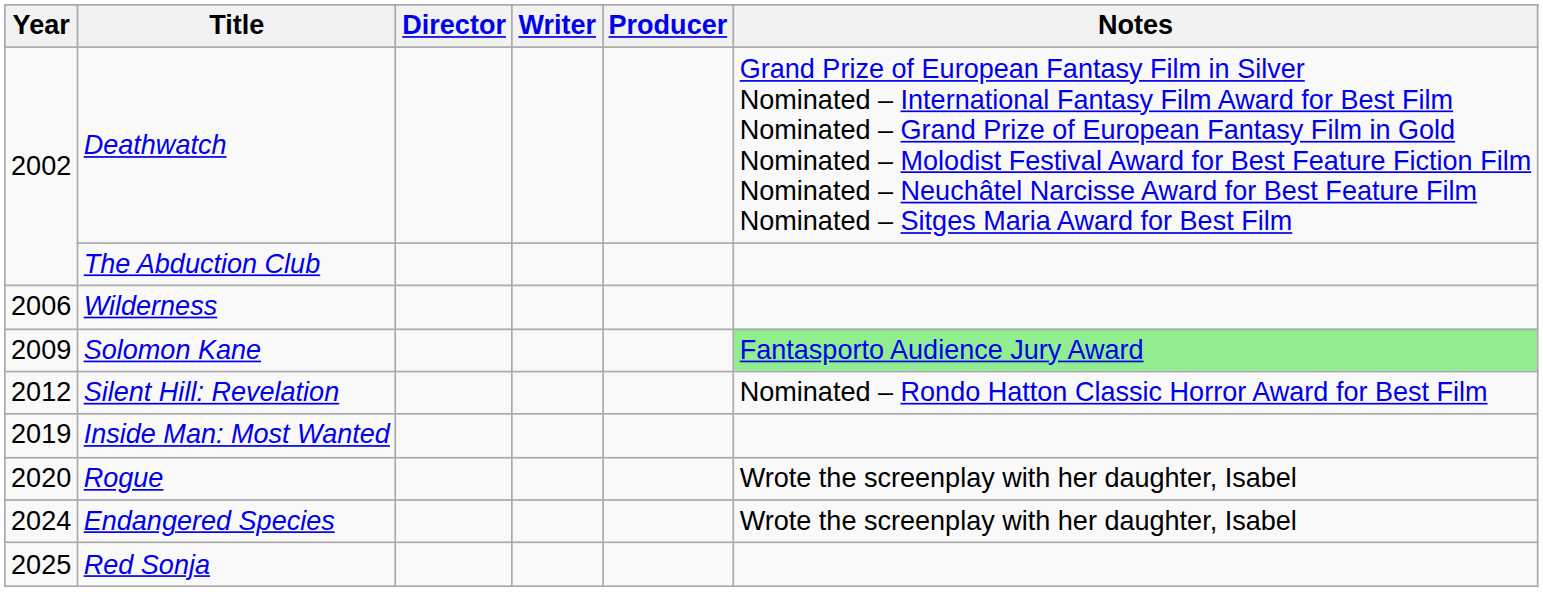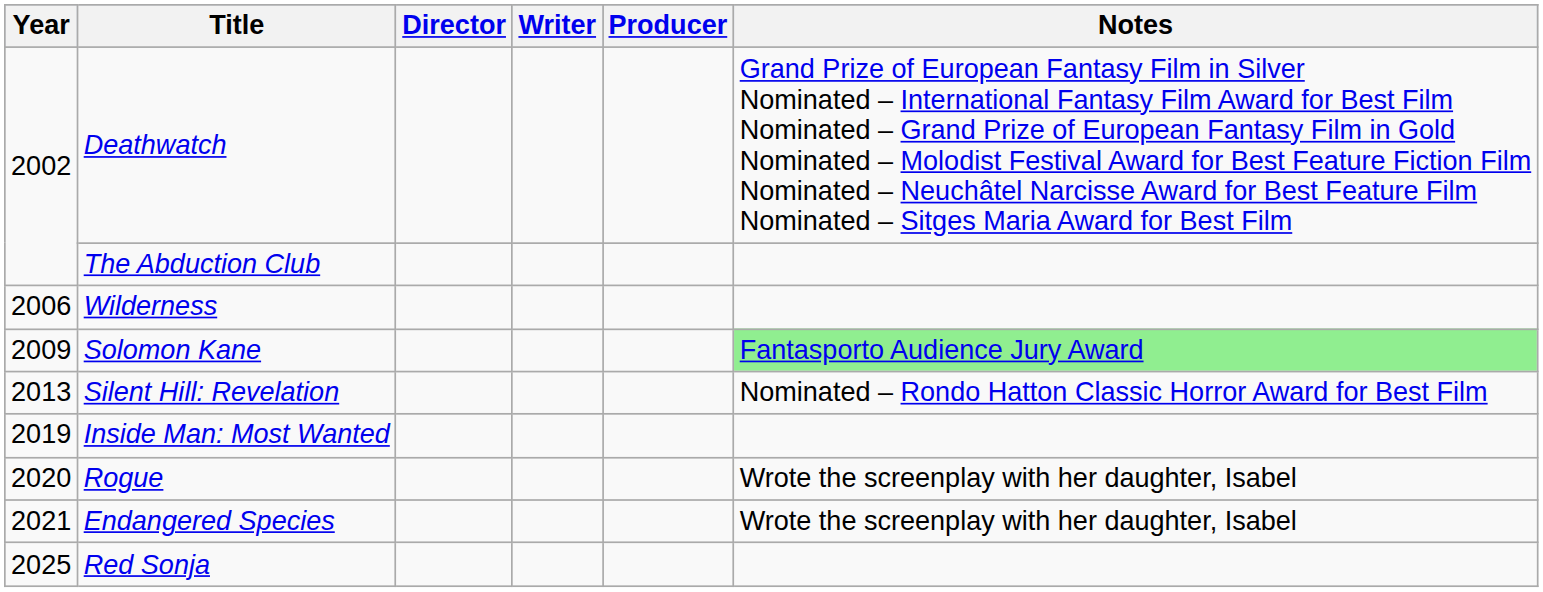Silent Hill: Revelation | Year: 2012 -> 2013
Endangered Species | Year: 2024 -> 2021
